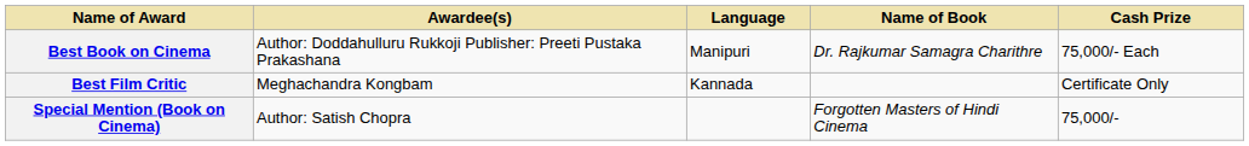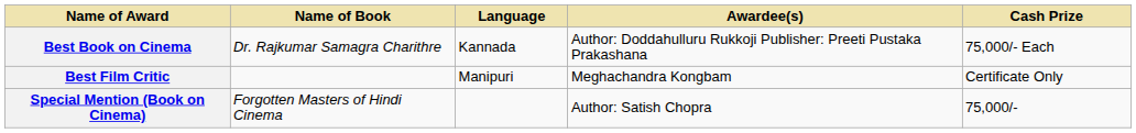columns swapped: Name of Book <-> Awardee(s)
Best Book on Cinema | Language: Manipuri -> Kannada
Best Film Critic | Language: Kannada -> Manipuri
